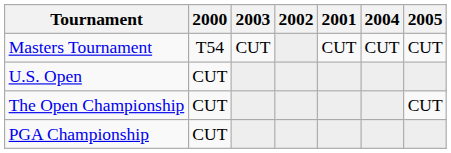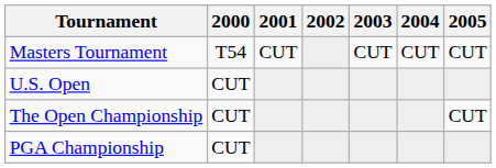columns swapped: 2001 <-> 2003
